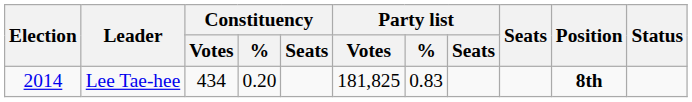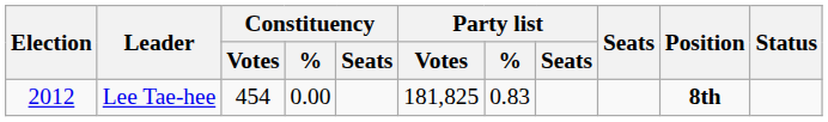Lee Tae-hee | Election: 2014 -> 2012
Lee Tae-hee | Constituency / Votes: 434 -> 454
Lee Tae-hee | Constituency / %: 0.20 -> 0.00
